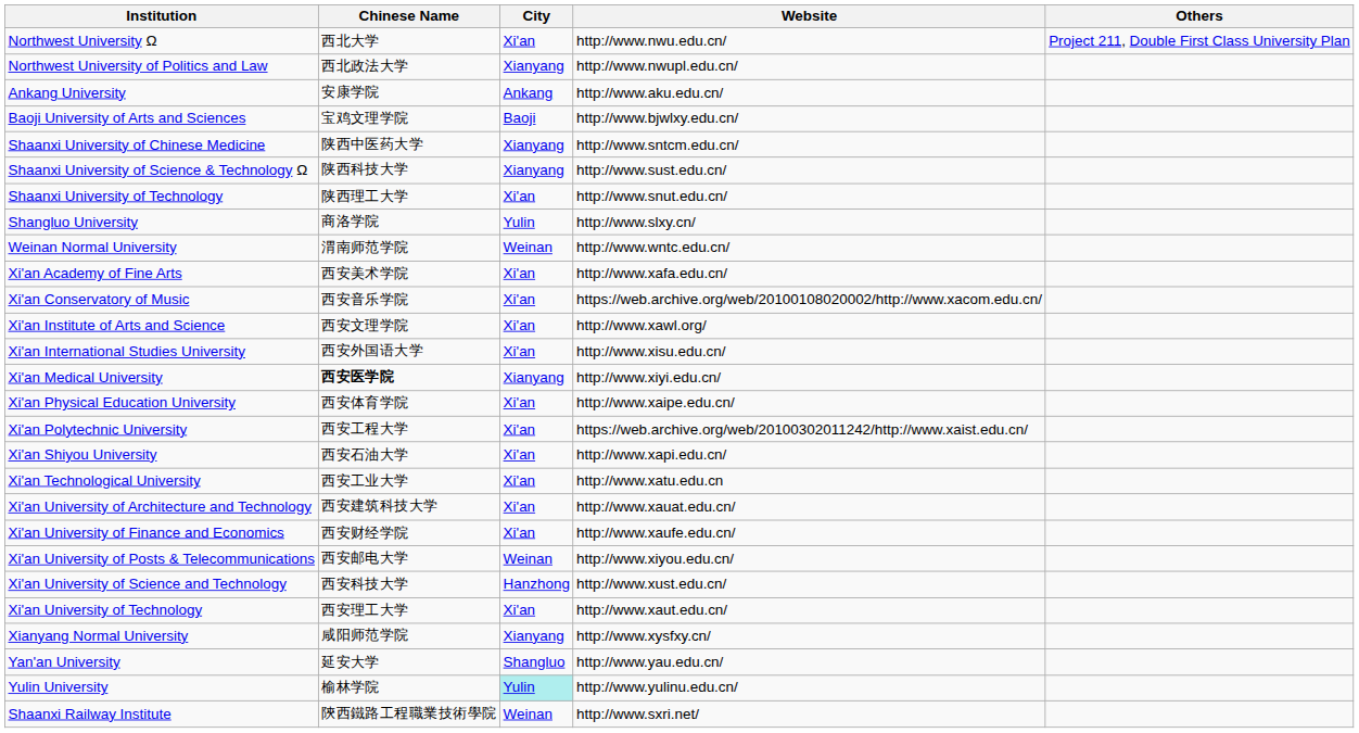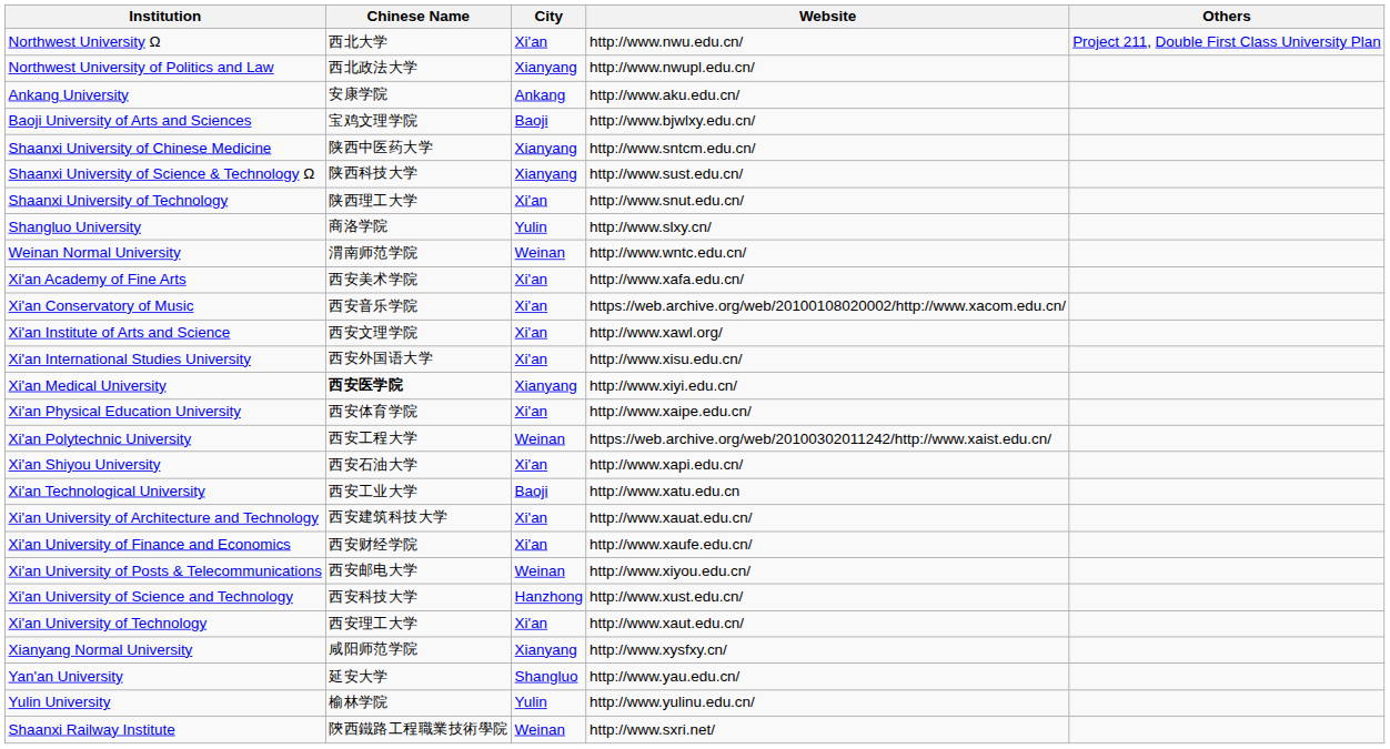Xi'an Polytechnic University | City: Xi'an -> Weinan
Xi'an Technological University | City: Xi'an -> Baoji
Yulin University | City: paleturquoise background -> no background
